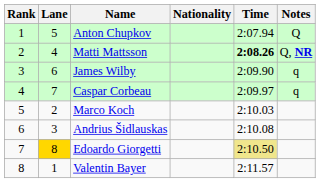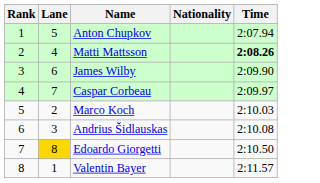- column: Notes | Q | Q, NR | q | q
Edoardo Giorgetti | Time: khaki background -> no background
